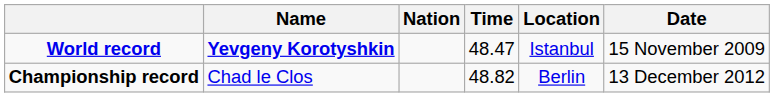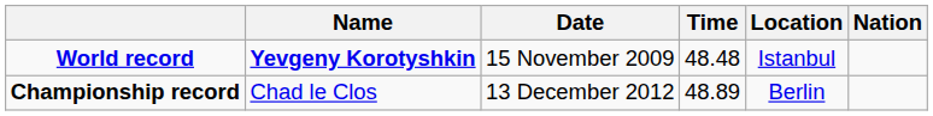columns swapped: Nation <-> Date
World record | Time: 48.47 -> 48.48
Championship record | Time: 48.82 -> 48.89
